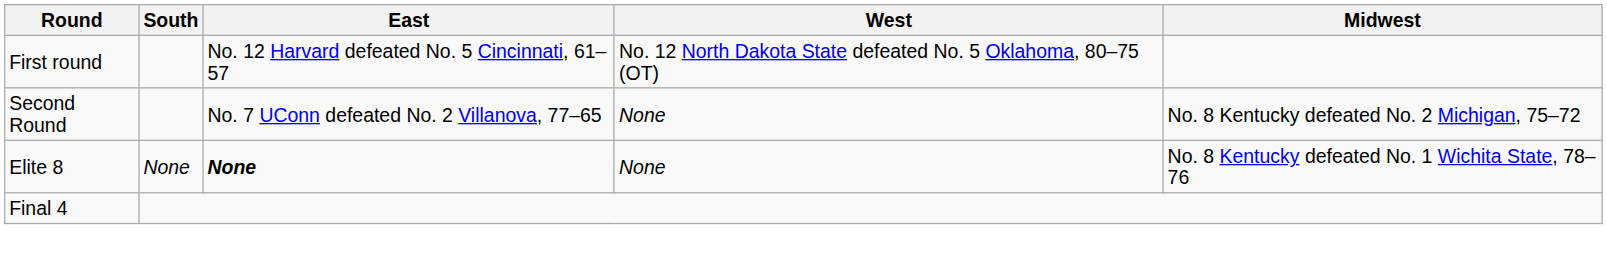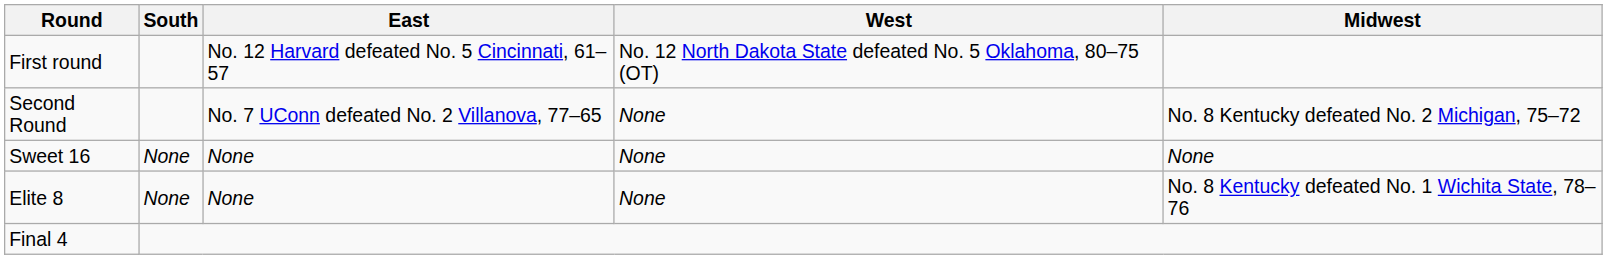+ row: Sweet 16 | None | None | None | None
Elite 8 | East: bold -> normal
